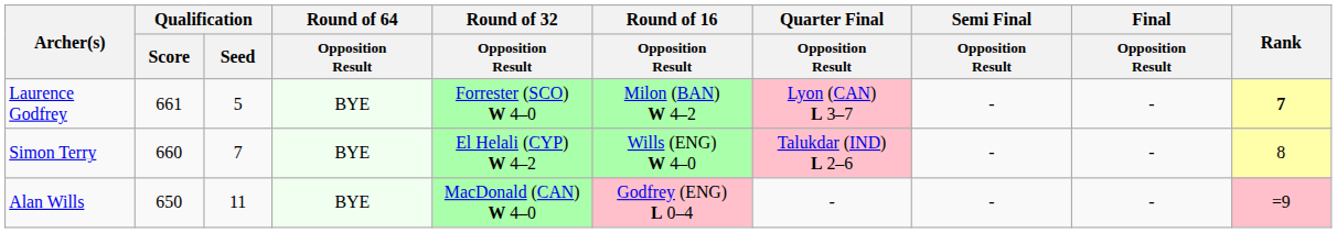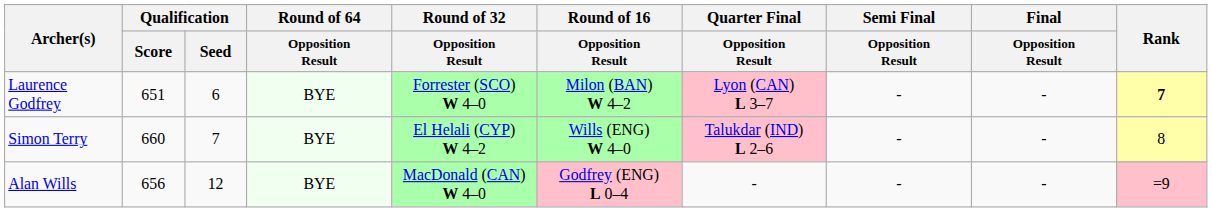Laurence Godfrey | Qualification / Score: 661 -> 651
Laurence Godfrey | Qualification / Seed: 5 -> 6
Alan Wills | Qualification / Score: 650 -> 656
Alan Wills | Qualification / Seed: 11 -> 12
